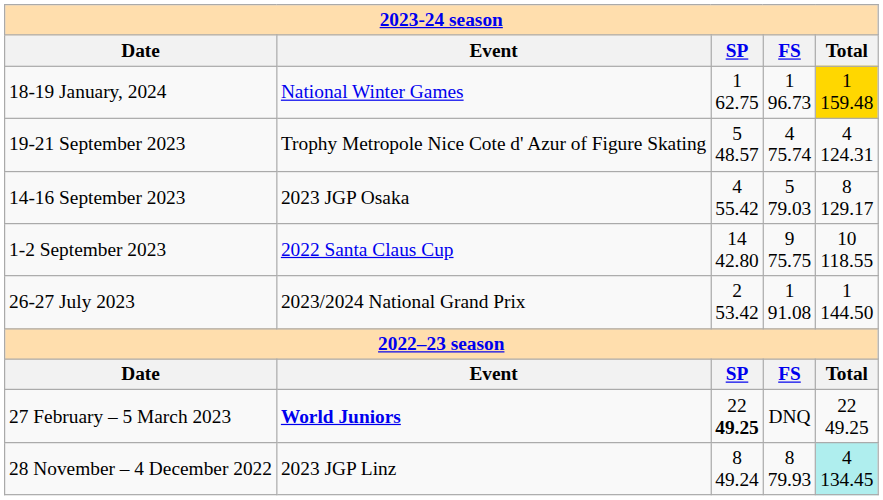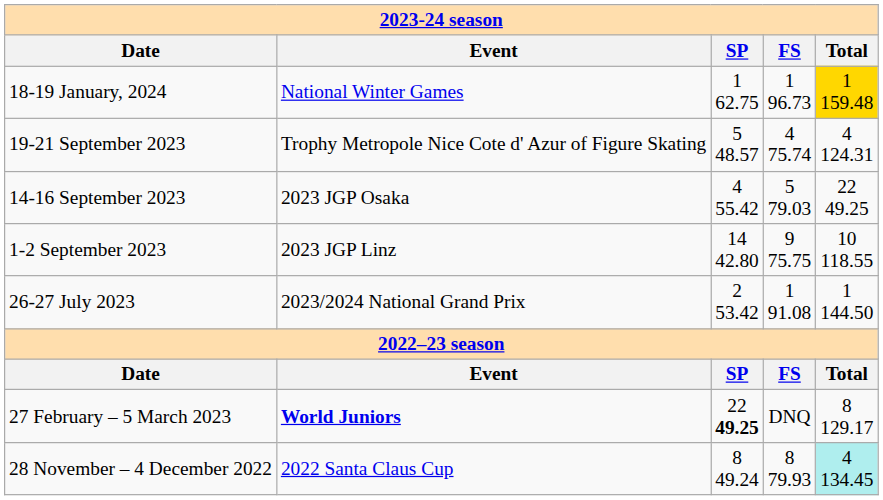14-16 September 2023 | Total: 8 129.17 -> 22 49.25
1-2 September 2023 | Event: 2022 Santa Claus Cup -> 2023 JGP Linz
27 February – 5 March 2023 | Total: 22 49.25 -> 8 129.17
28 November – 4 December 2022 | Event: 2023 JGP Linz -> 2022 Santa Claus Cup
